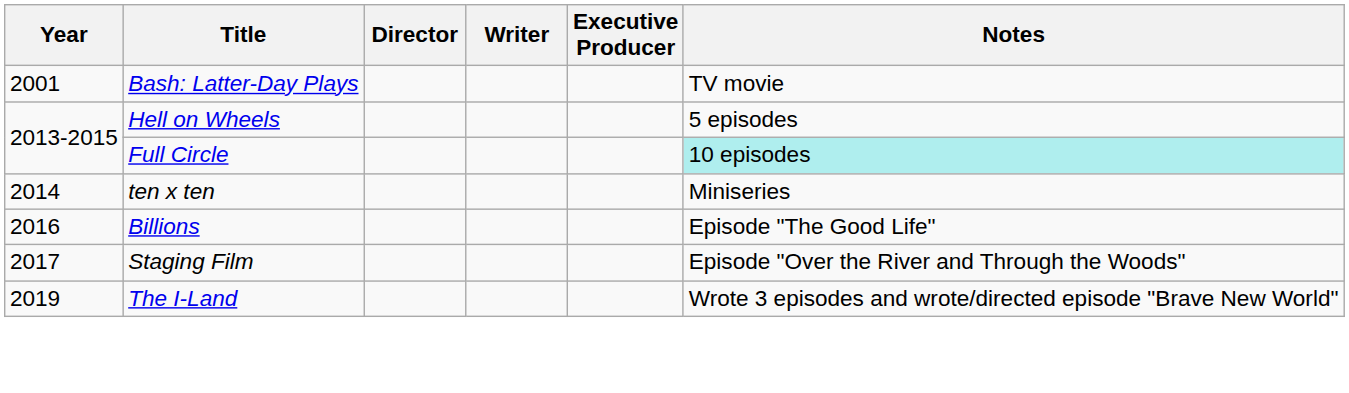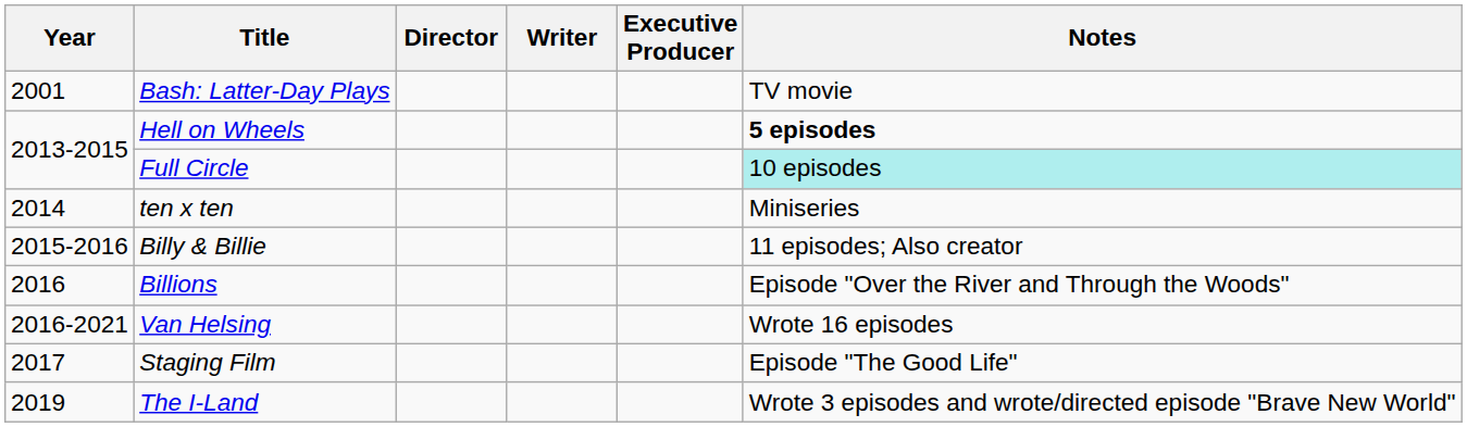Hell on Wheels | Notes: normal -> bold
+ row: 2015-2016 | Billy & Billie | 11 episodes; Also creator
Billions | Notes: Episode "The Good Life" -> Episode "Over the River and Through the Woods"
+ row: 2016-2021 | Van Helsing | Wrote 16 episodes
Staging Film | Notes: Episode "Over the River and Through the Woods" -> Episode "The Good Life"
